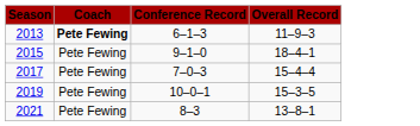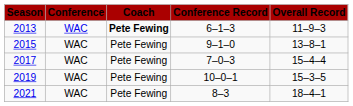+ column: Conference | WAC | WAC | WAC | WAC | WAC
2015 | Overall Record: 18–4–1 -> 13–8–1
2021 | Overall Record: 13–8–1 -> 18–4–1
